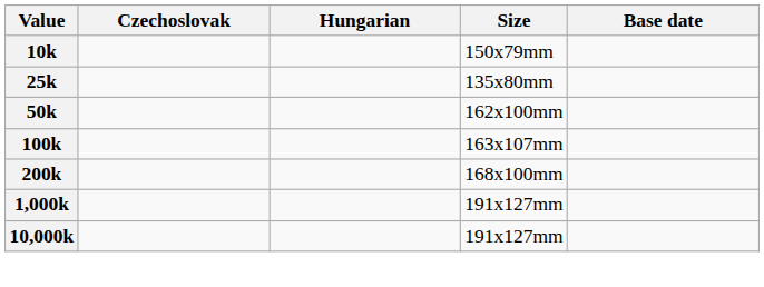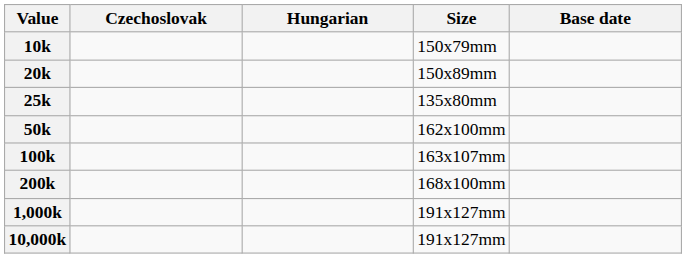+ row: 20k | 150x89mm
